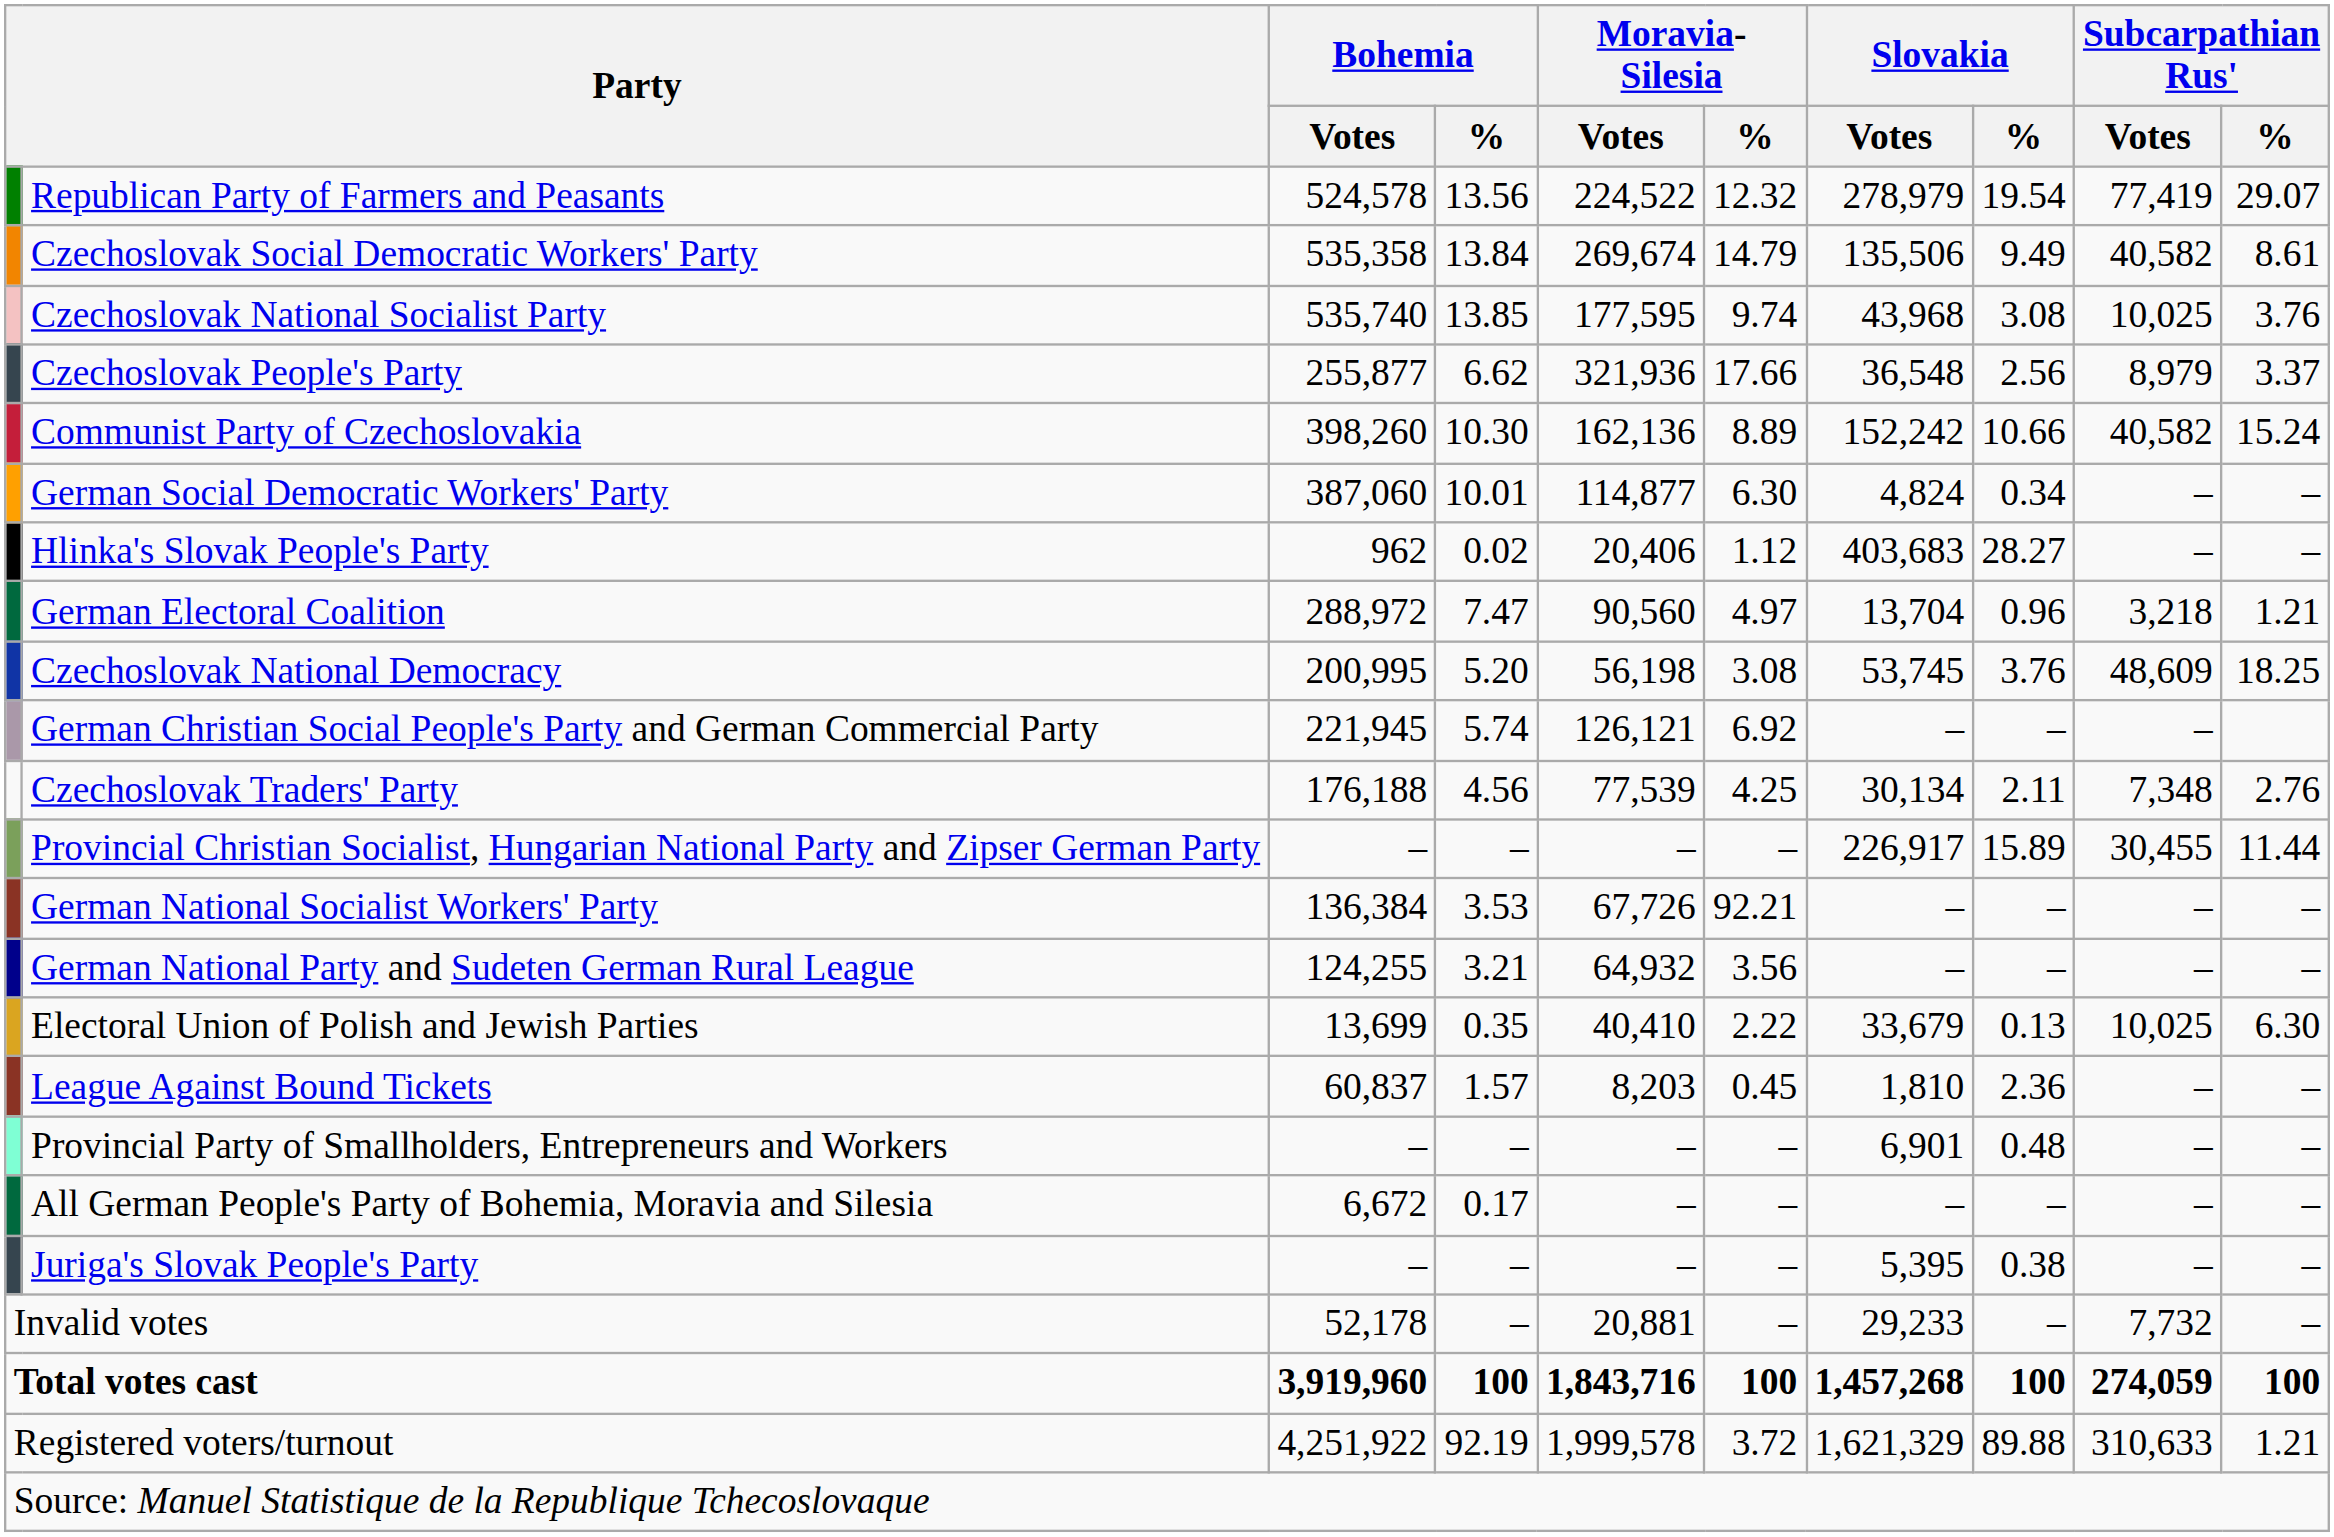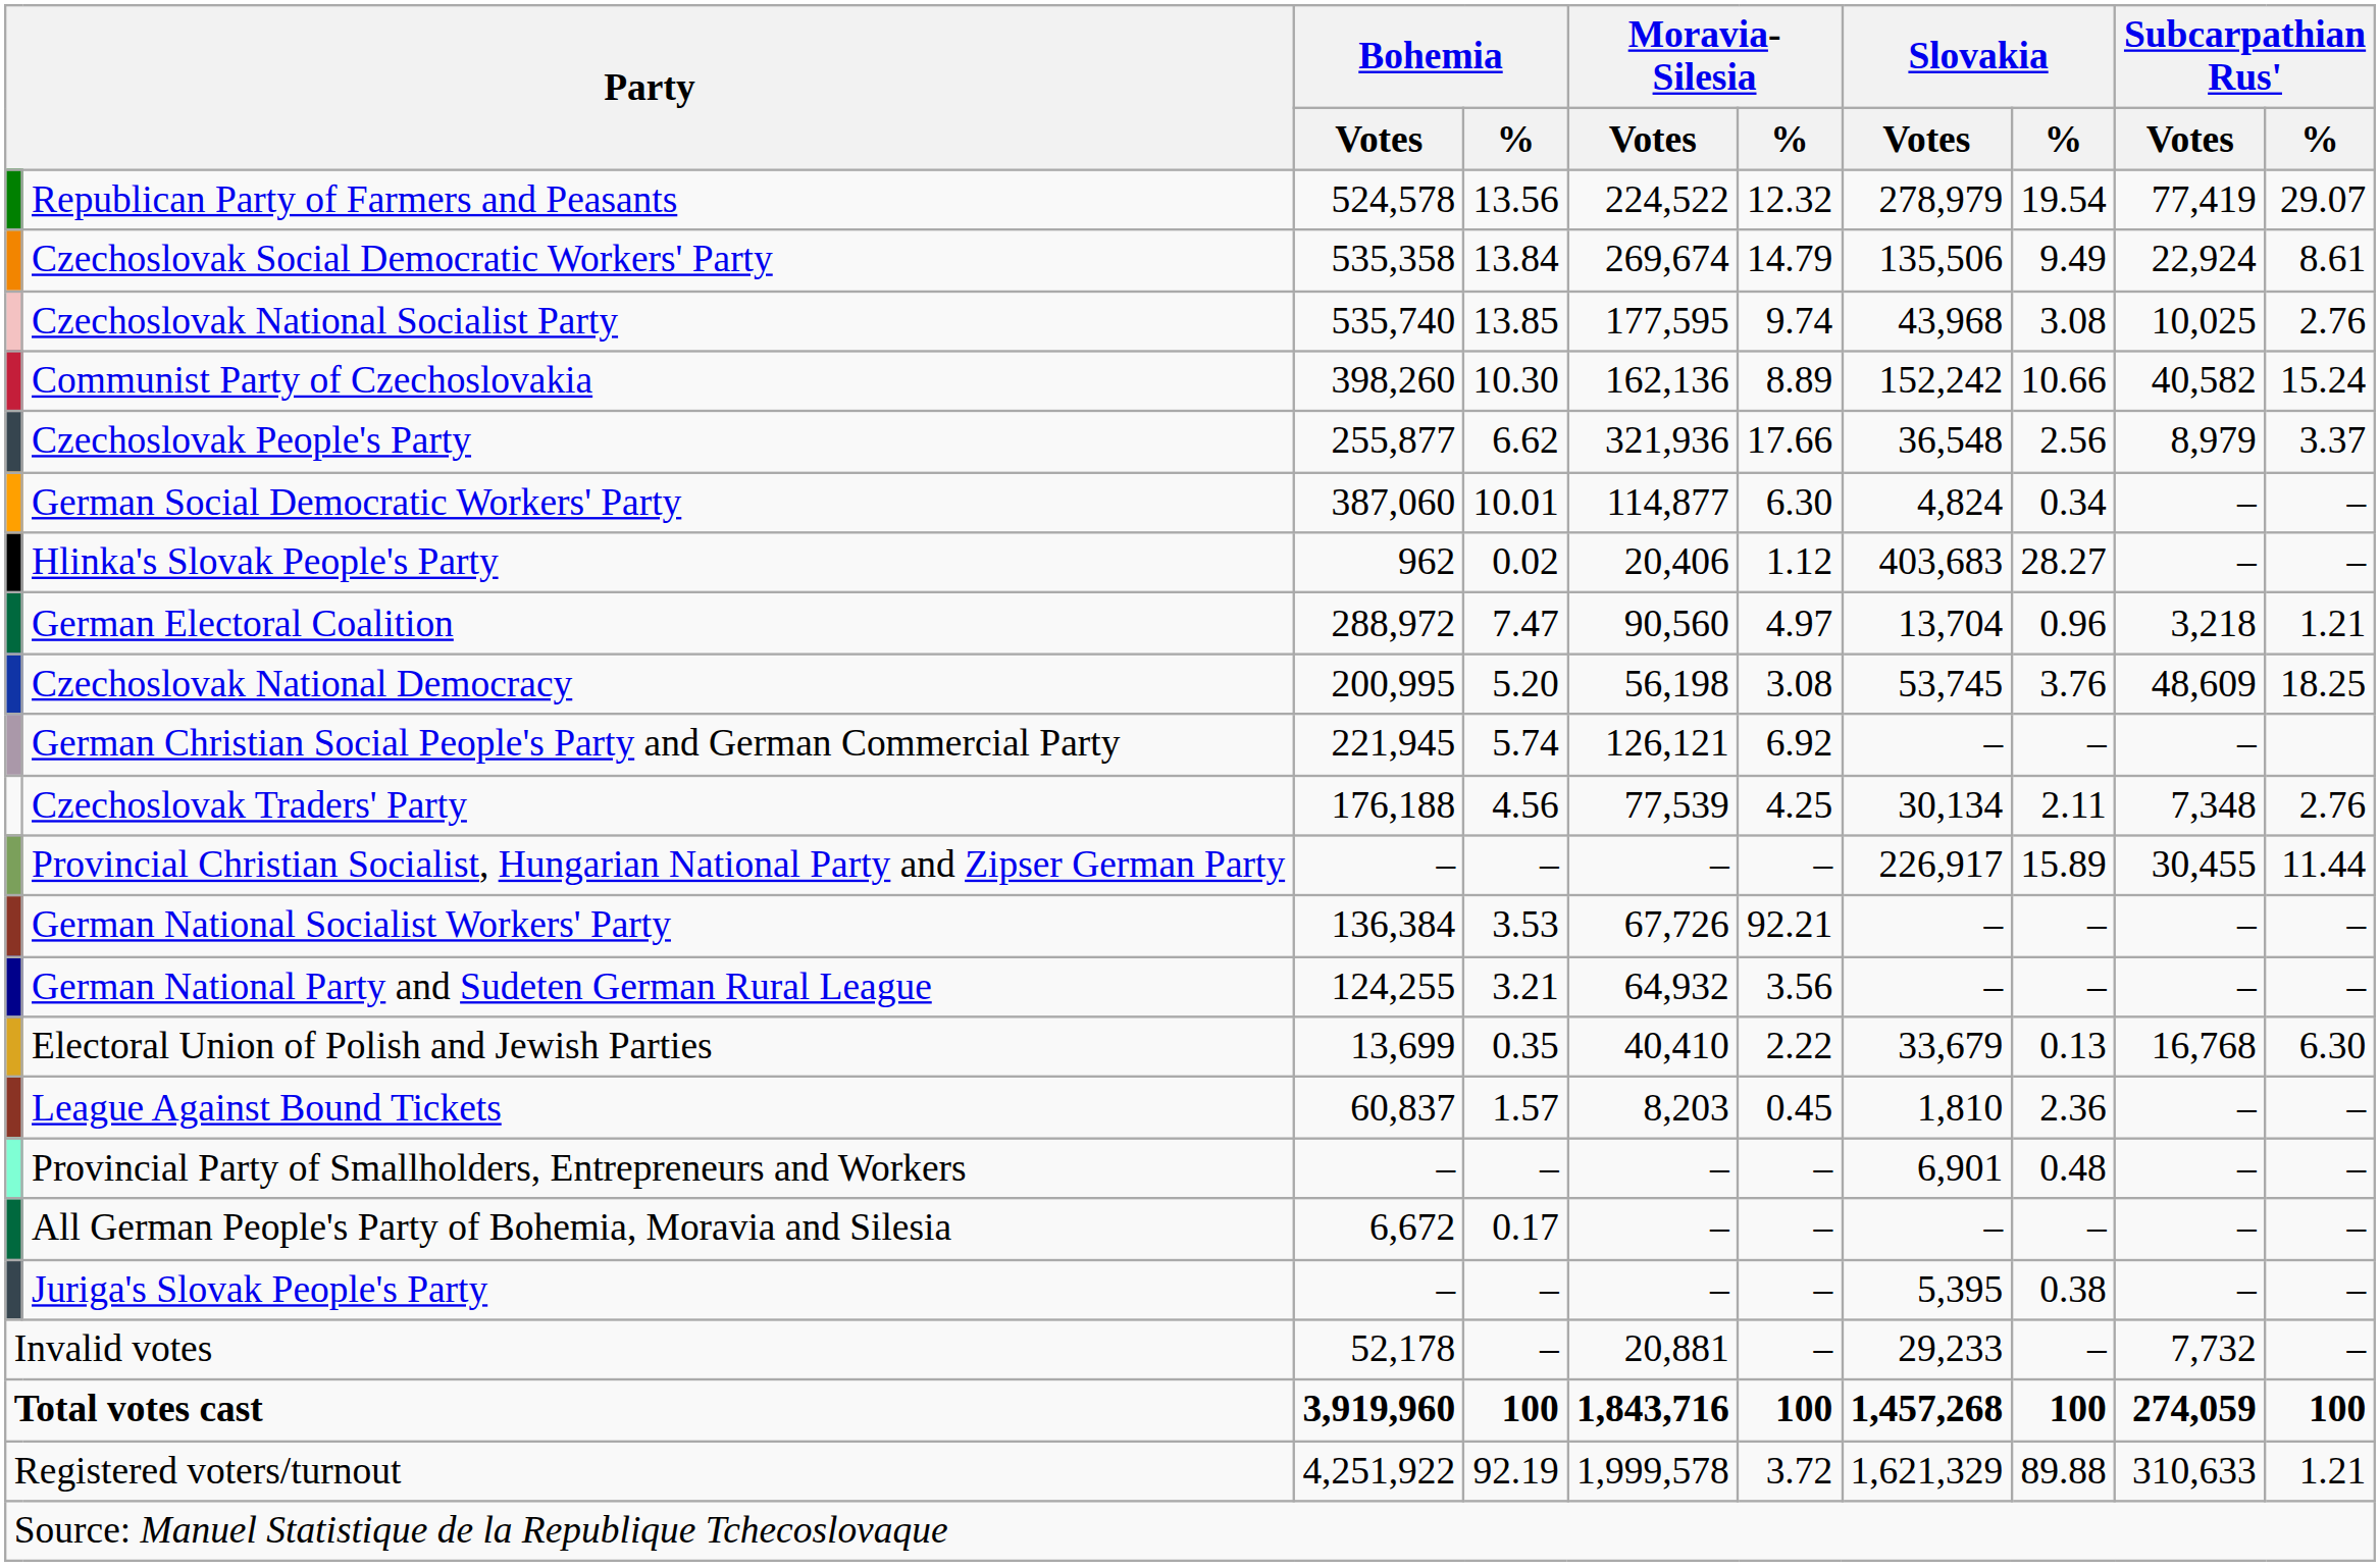Czechoslovak Social Democratic Workers' Party | Subcarpathian Rus' / Votes: 40,582 -> 22,924
Czechoslovak National Socialist Party | Subcarpathian Rus' / %: 3.76 -> 2.76
rows swapped: Communist Party of Czechoslovakia <-> Czechoslovak People's Party
Electoral Union of Polish and Jewish Parties | Subcarpathian Rus' / Votes: 10,025 -> 16,768
